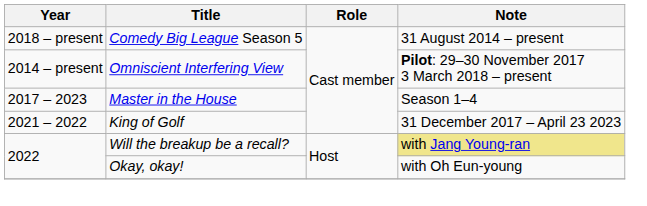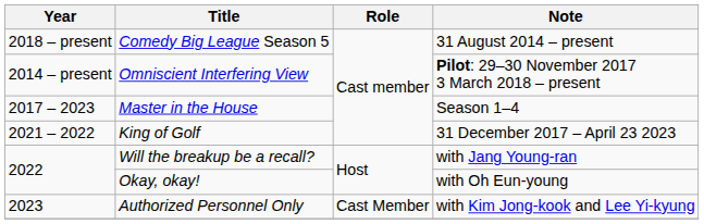Will the breakup be a recall? | Note: khaki background -> no background
+ row: 2023 | Authorized Personnel Only | Cast Member | with Kim Jong-kook and Lee Yi-kyung
